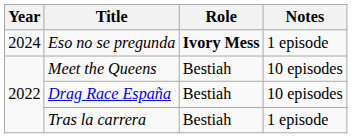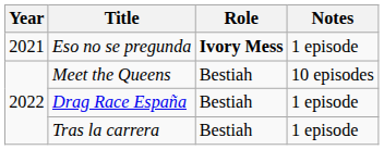Eso no se pregunda | Year: 2024 -> 2021
Drag Race España | Notes: 10 episodes -> 1 episode
